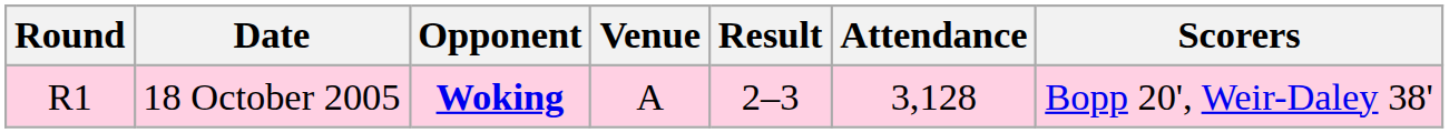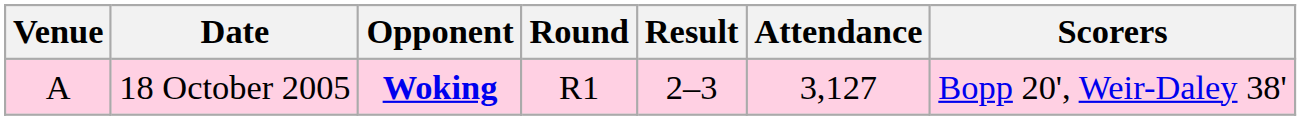columns swapped: Round <-> Venue
18 October 2005 | Attendance: 3,128 -> 3,127
